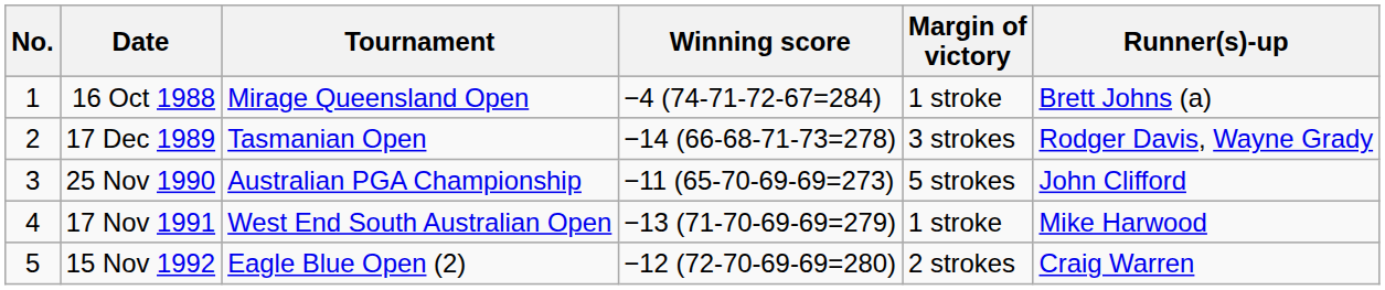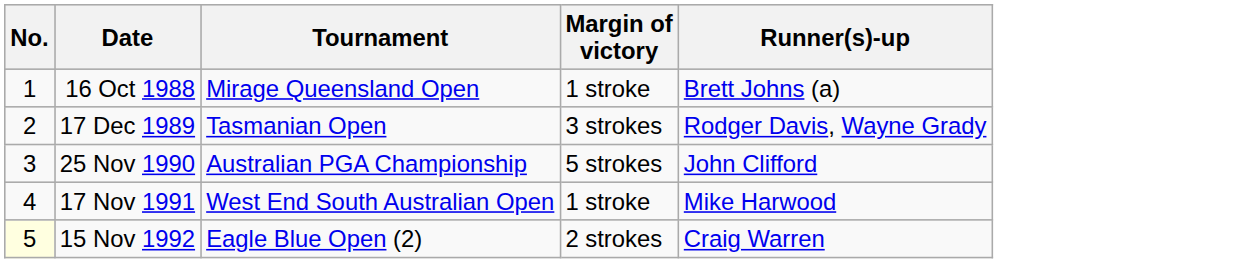- column: Winning score | −4 (74-71-72-67=284) | −14 (66-68-71-73=278) | −11 (65-70-69-69=273) | −13 (71-70-69-69=279) | −12 (72-70-69-69=280)
15 Nov 1992 | No.: no background -> lightyellow background
